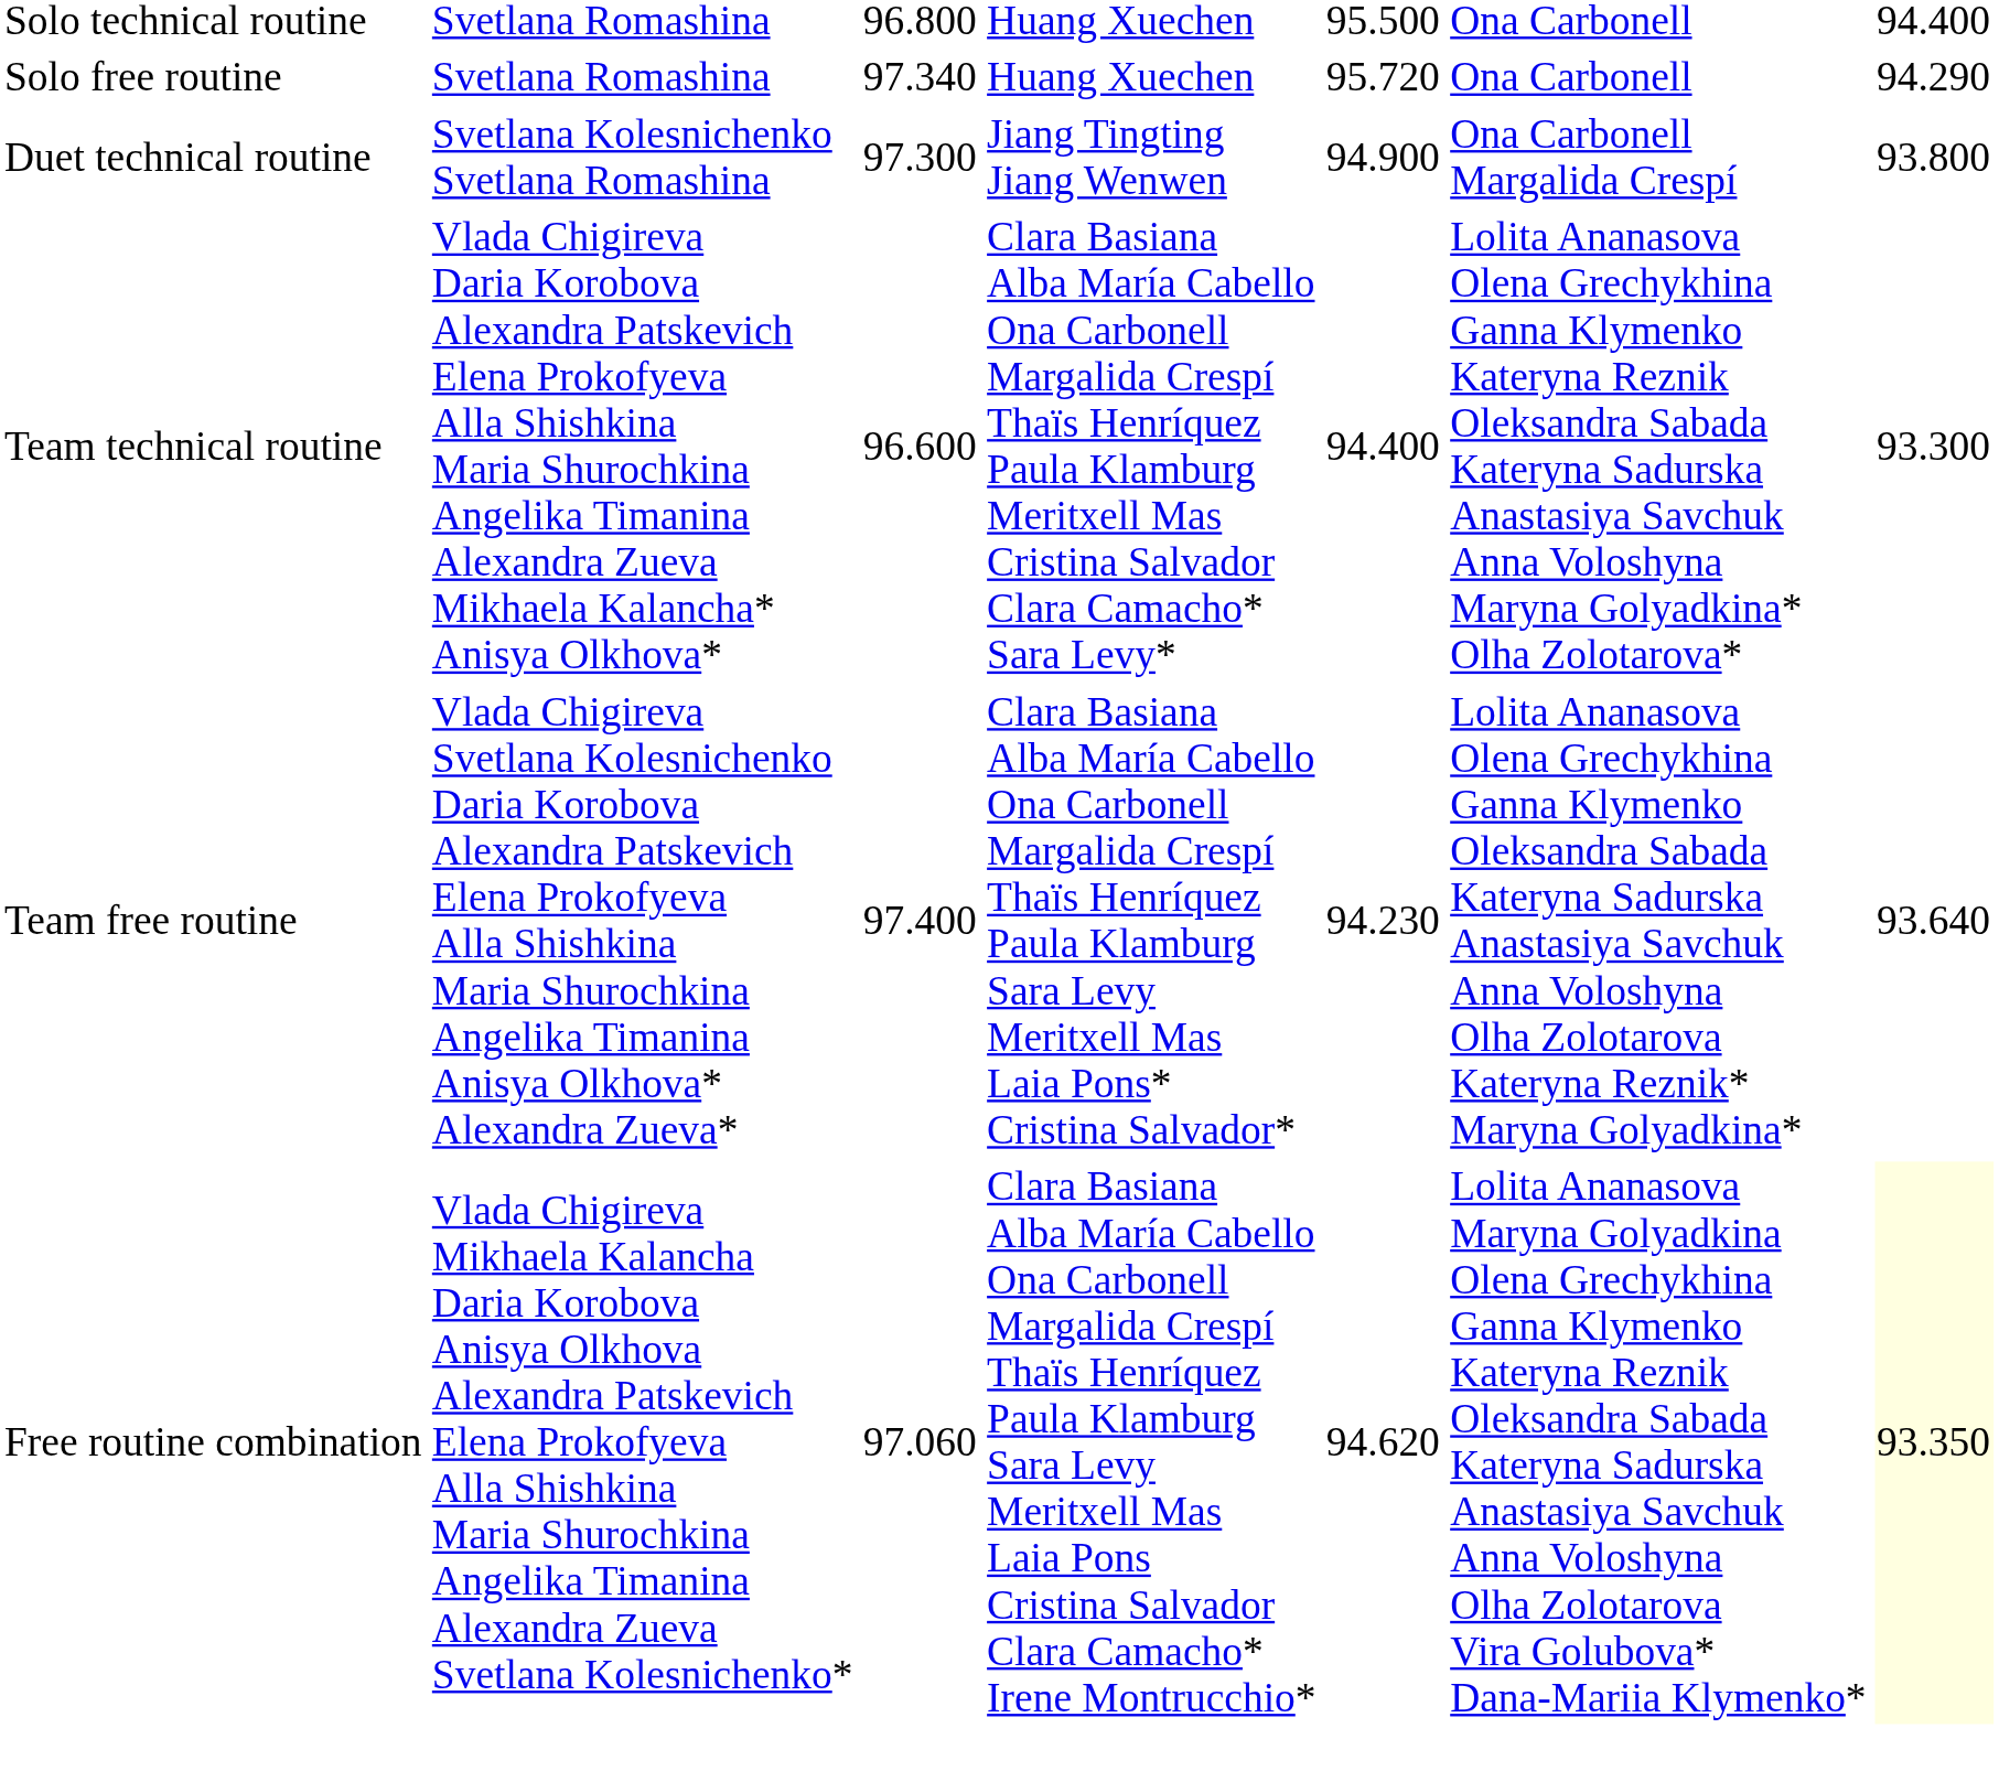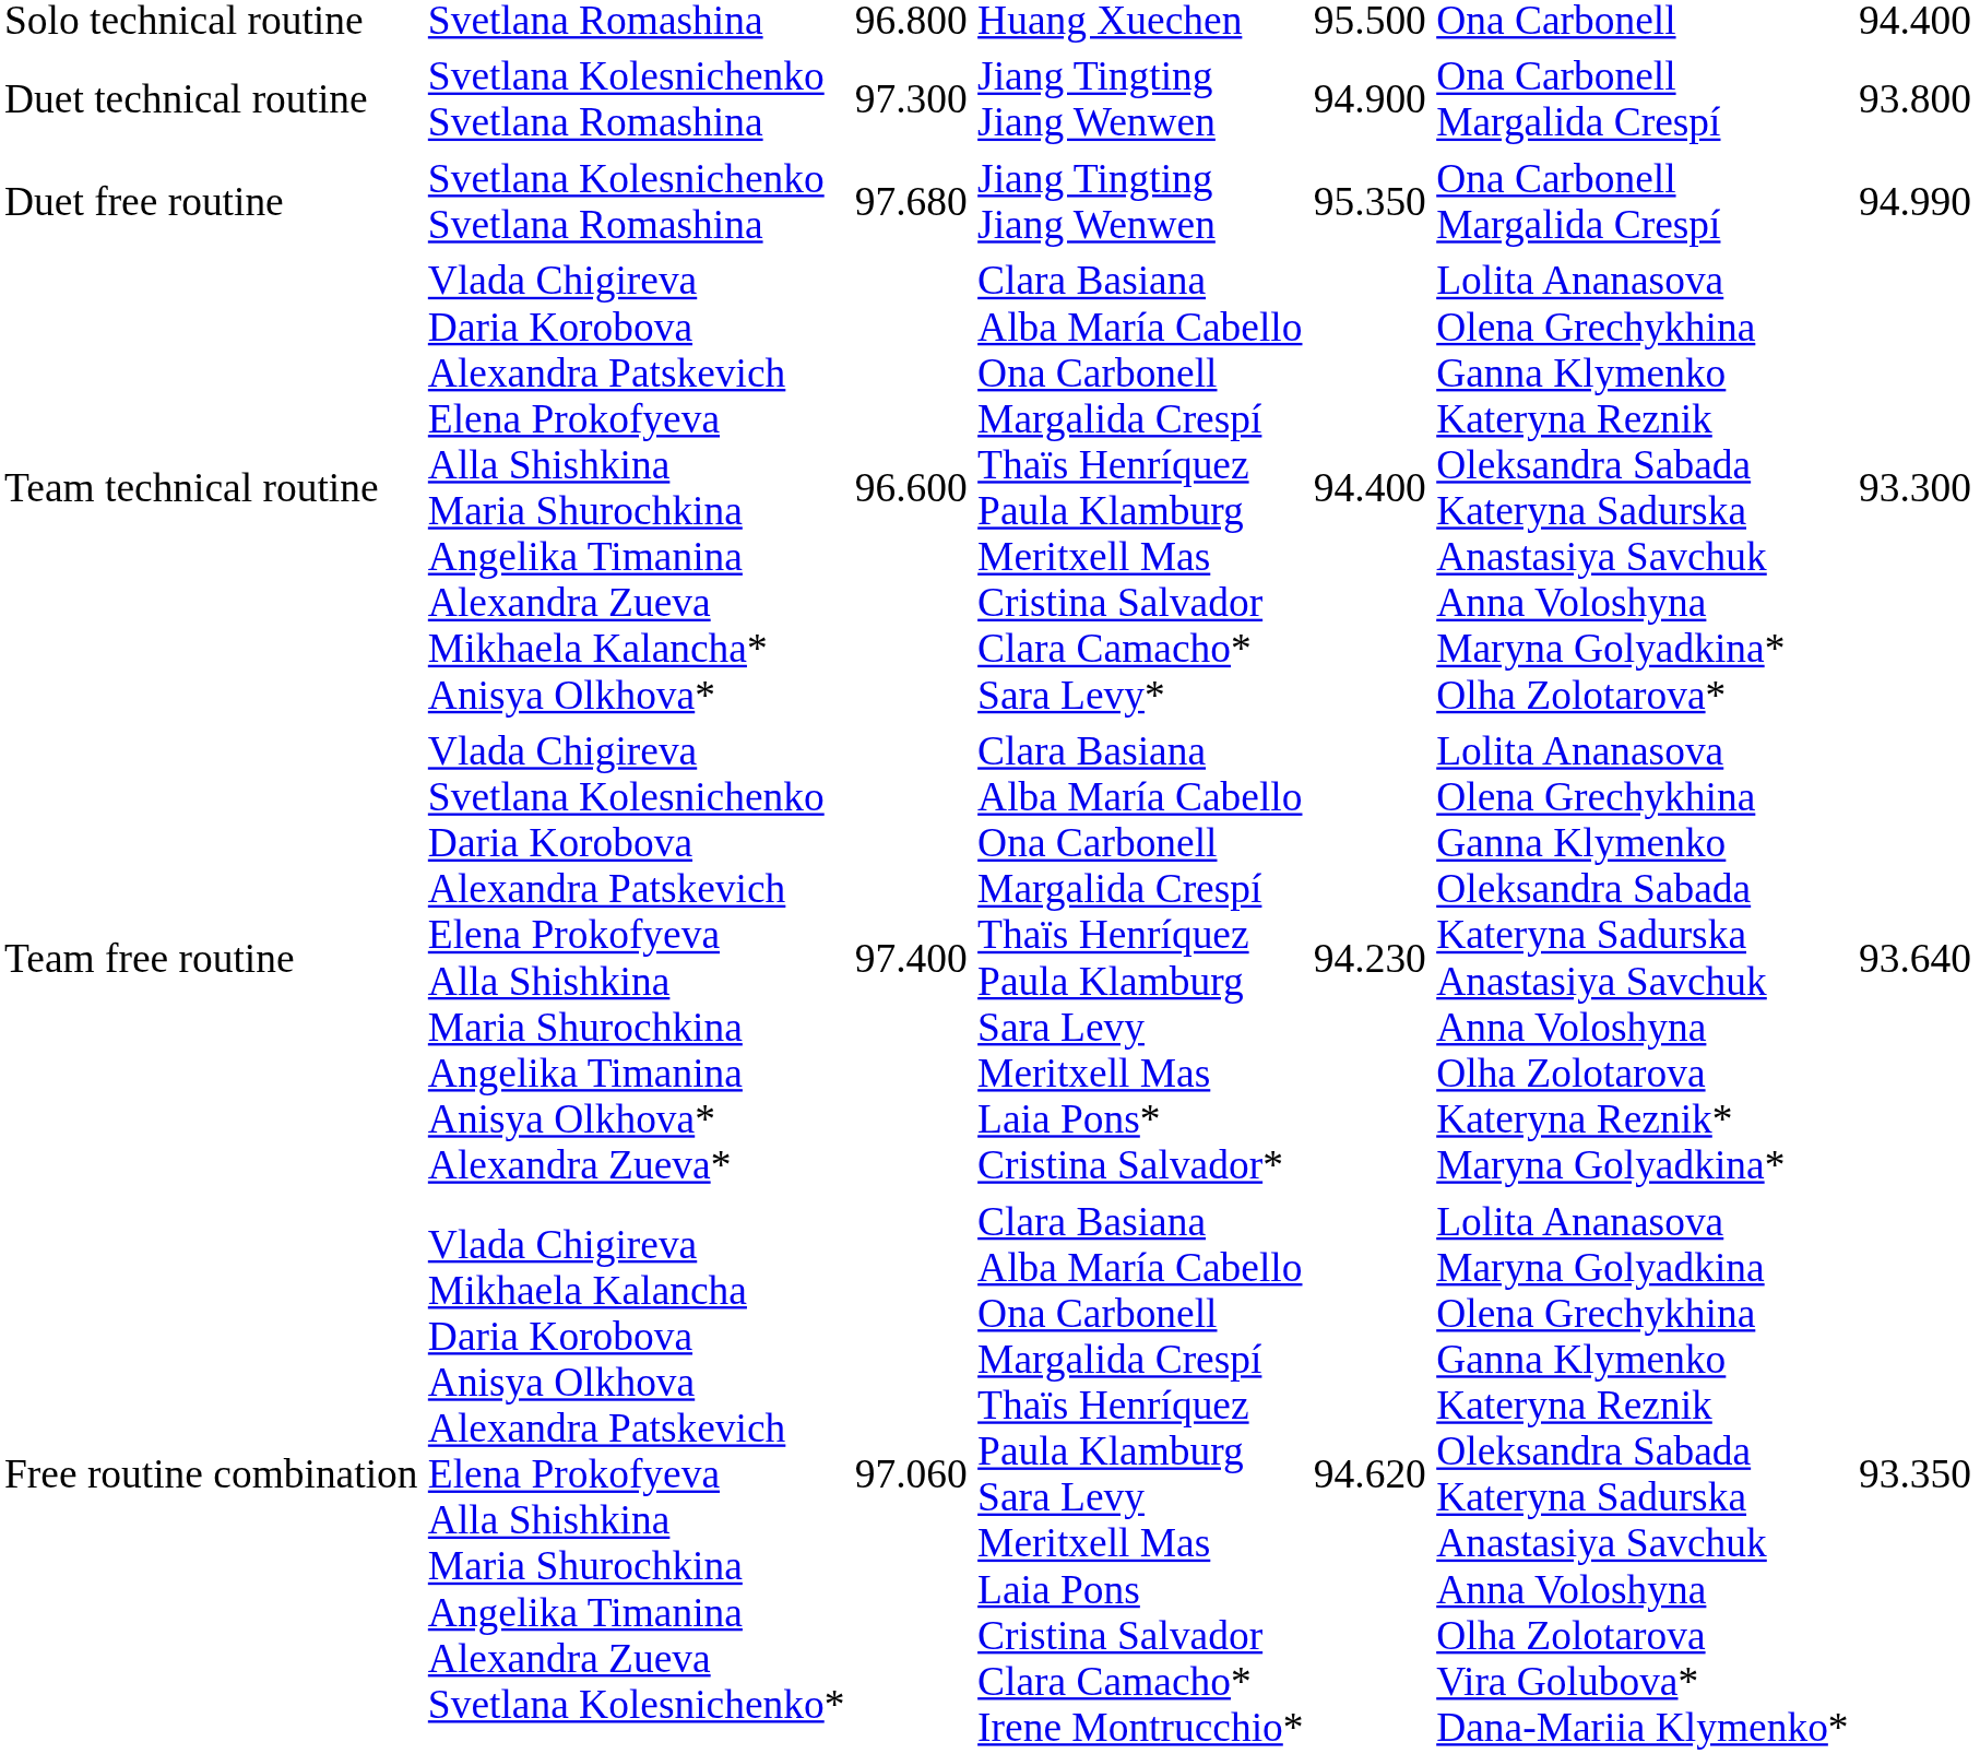- row: Solo free routine | Svetlana Romashina | 97.340 | Huang Xuechen | 95.720 | Ona Carbonell | 94.290
+ row: Duet free routine | Svetlana Kolesnichenko Svetlana Romashina | 97.680 | Jiang Tingting Jiang Wenwen | 95.350 | Ona Carbonell Margalida Crespí | 94.990
Free routine combination | column 7: lightyellow background -> no background
